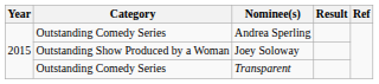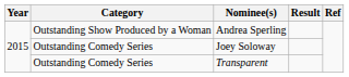Andrea Sperling | Category: Outstanding Comedy Series -> Outstanding Show Produced by a Woman
Joey Soloway | Category: Outstanding Show Produced by a Woman -> Outstanding Comedy Series
